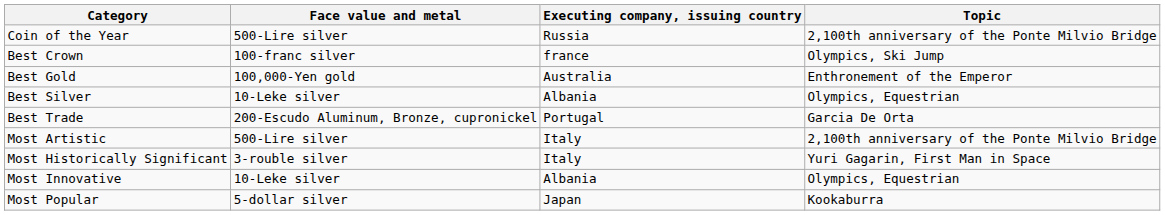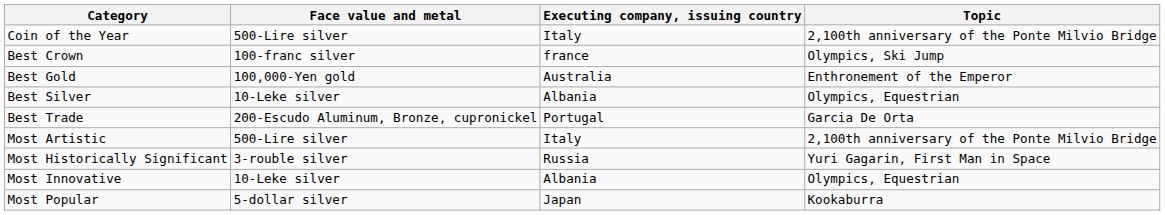Coin of the Year | Executing company, issuing country: Russia -> Italy
Most Historically Significant | Executing company, issuing country: Italy -> Russia
